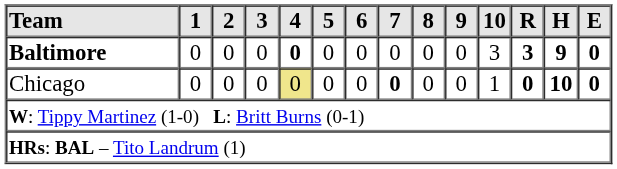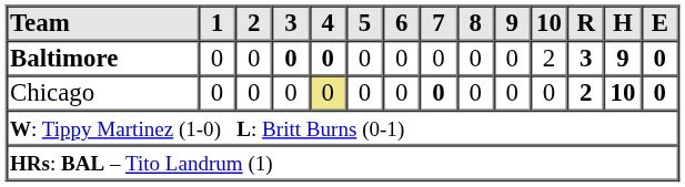Baltimore | 3: normal -> bold
Baltimore | 10: 3 -> 2
Chicago | 10: 1 -> 0
Chicago | R: 0 -> 2
